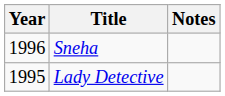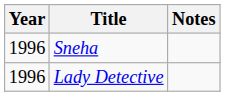Lady Detective | Year: 1995 -> 1996
